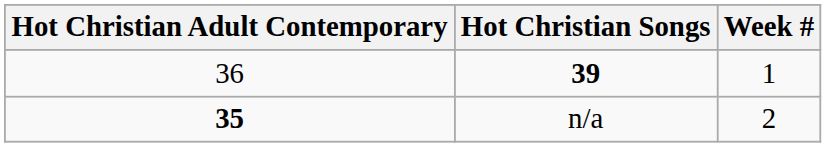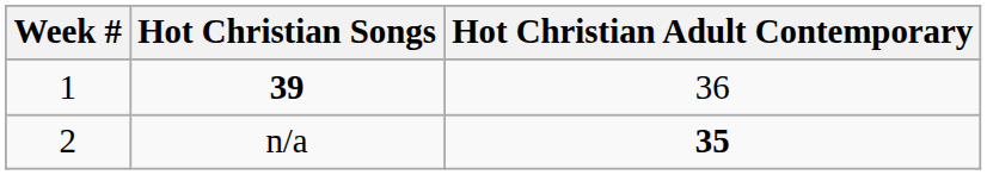columns swapped: Week # <-> Hot Christian Adult Contemporary
